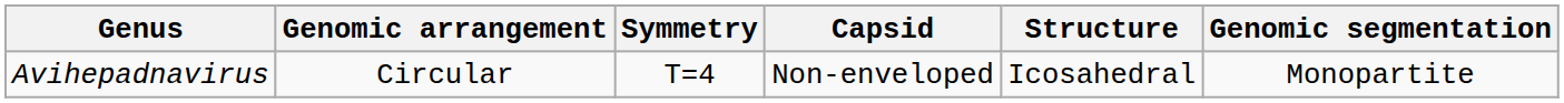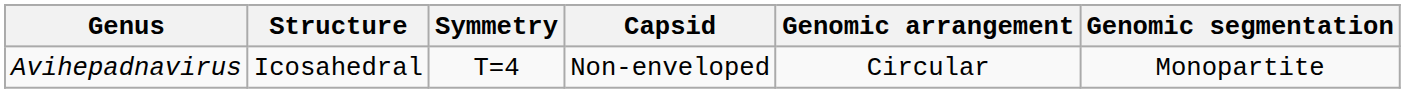columns swapped: Structure <-> Genomic arrangement
